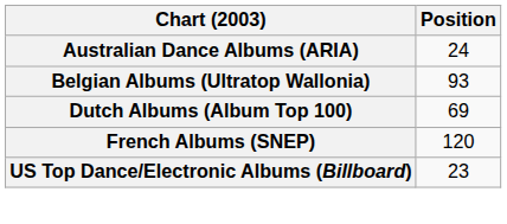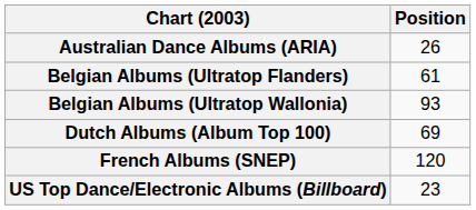Australian Dance Albums (ARIA) | Position: 24 -> 26
+ row: Belgian Albums (Ultratop Flanders) | 61
